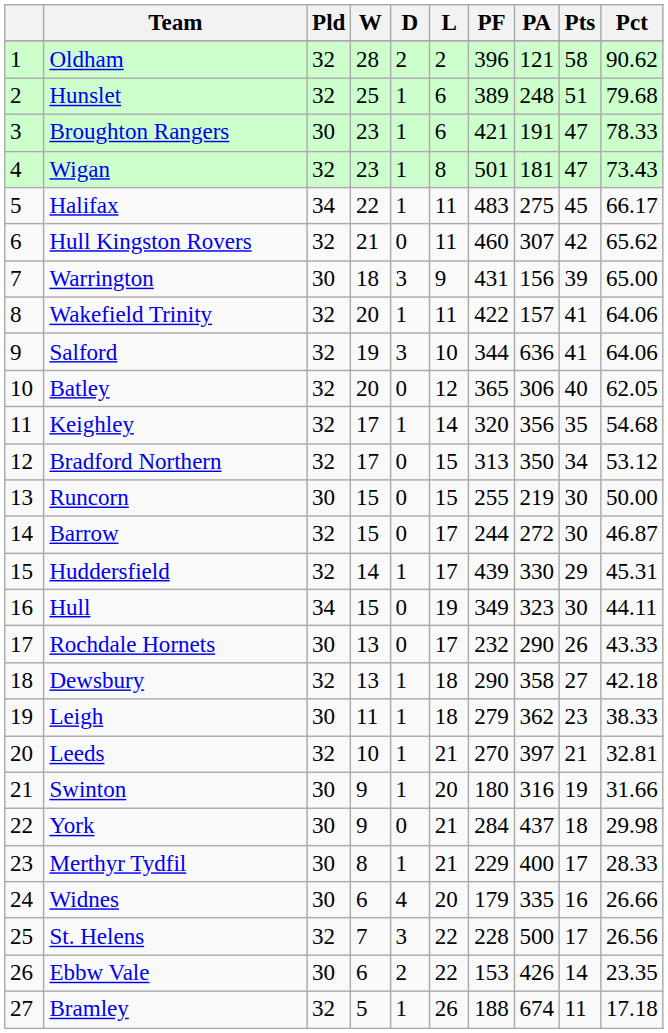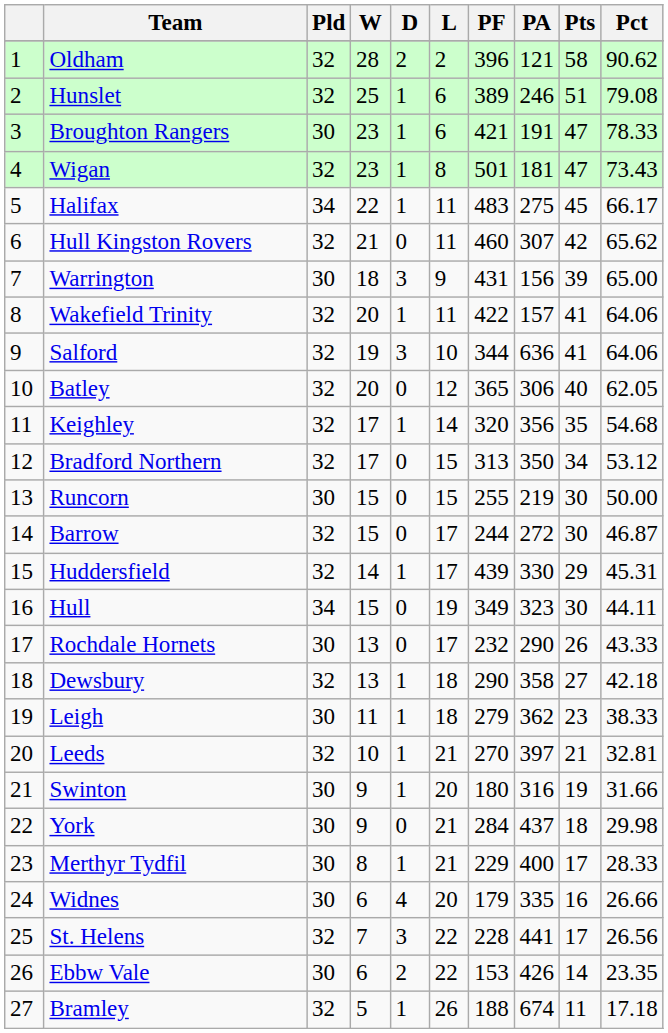Hunslet | PA: 248 -> 246
Hunslet | Pct: 79.68 -> 79.08
St. Helens | PA: 500 -> 441
